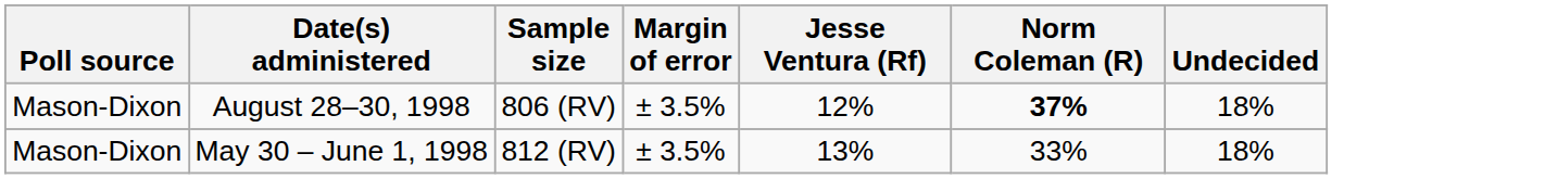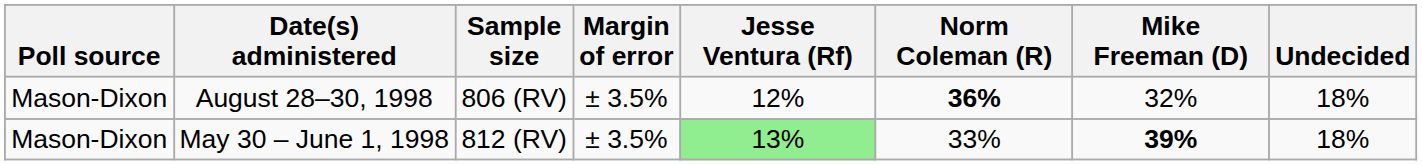+ column: Mike Freeman (D) | 32% | 39%
August 28–30, 1998 | Norm Coleman (R): 37% -> 36%
May 30 – June 1, 1998 | Jesse Ventura (Rf): no background -> lightgreen background
